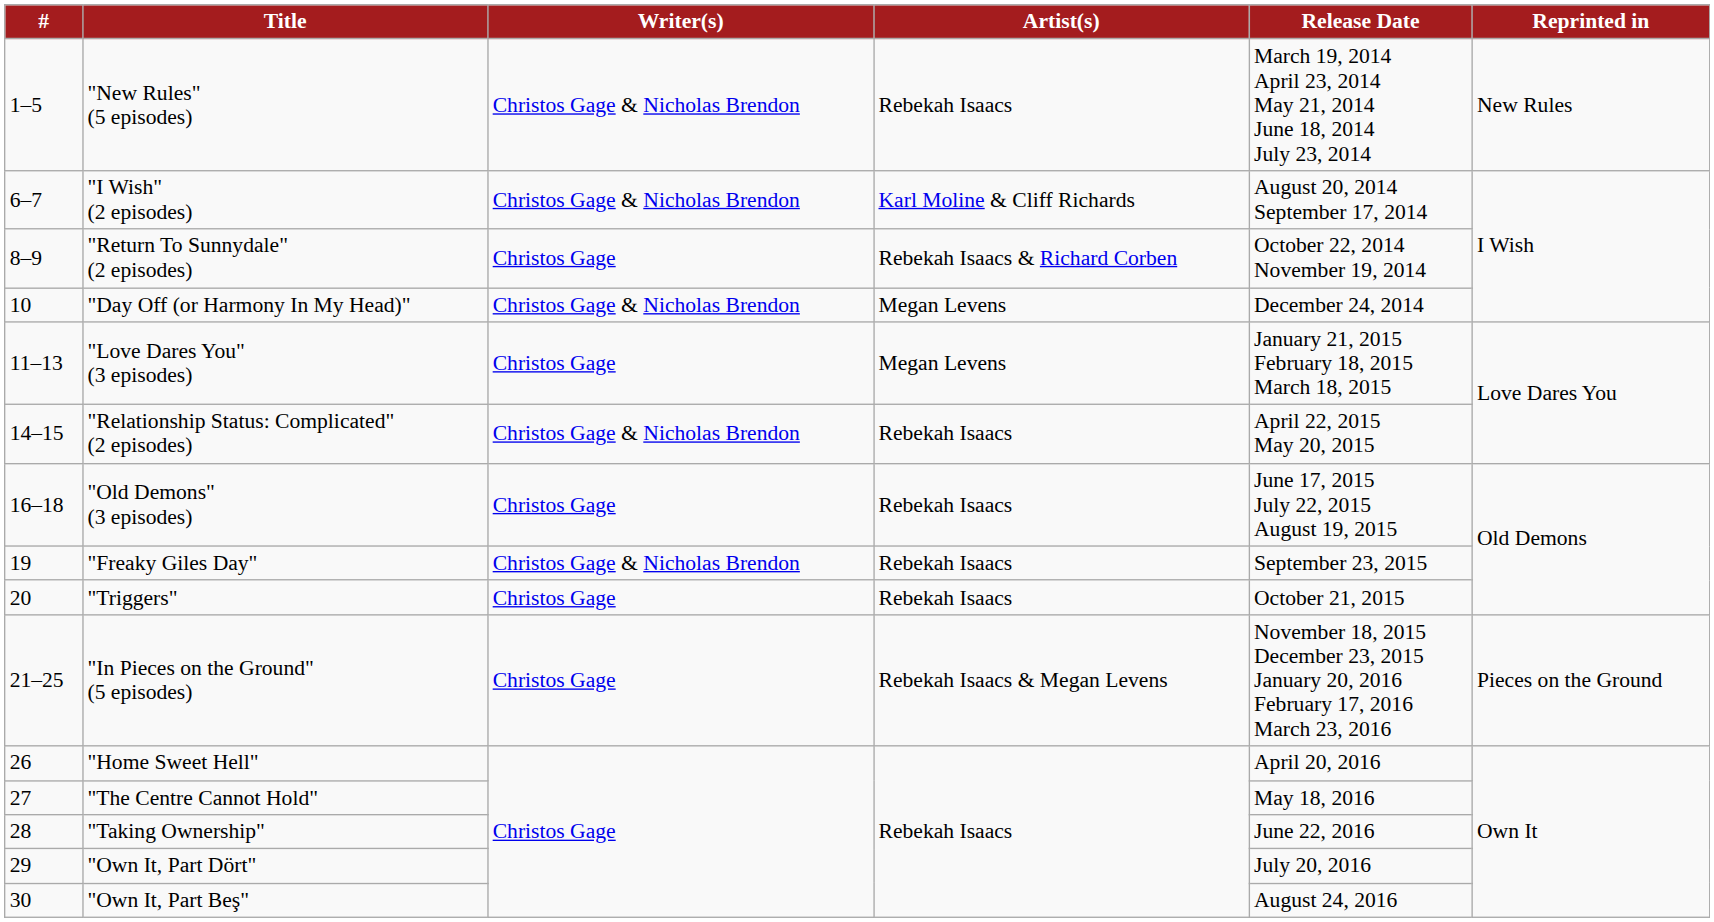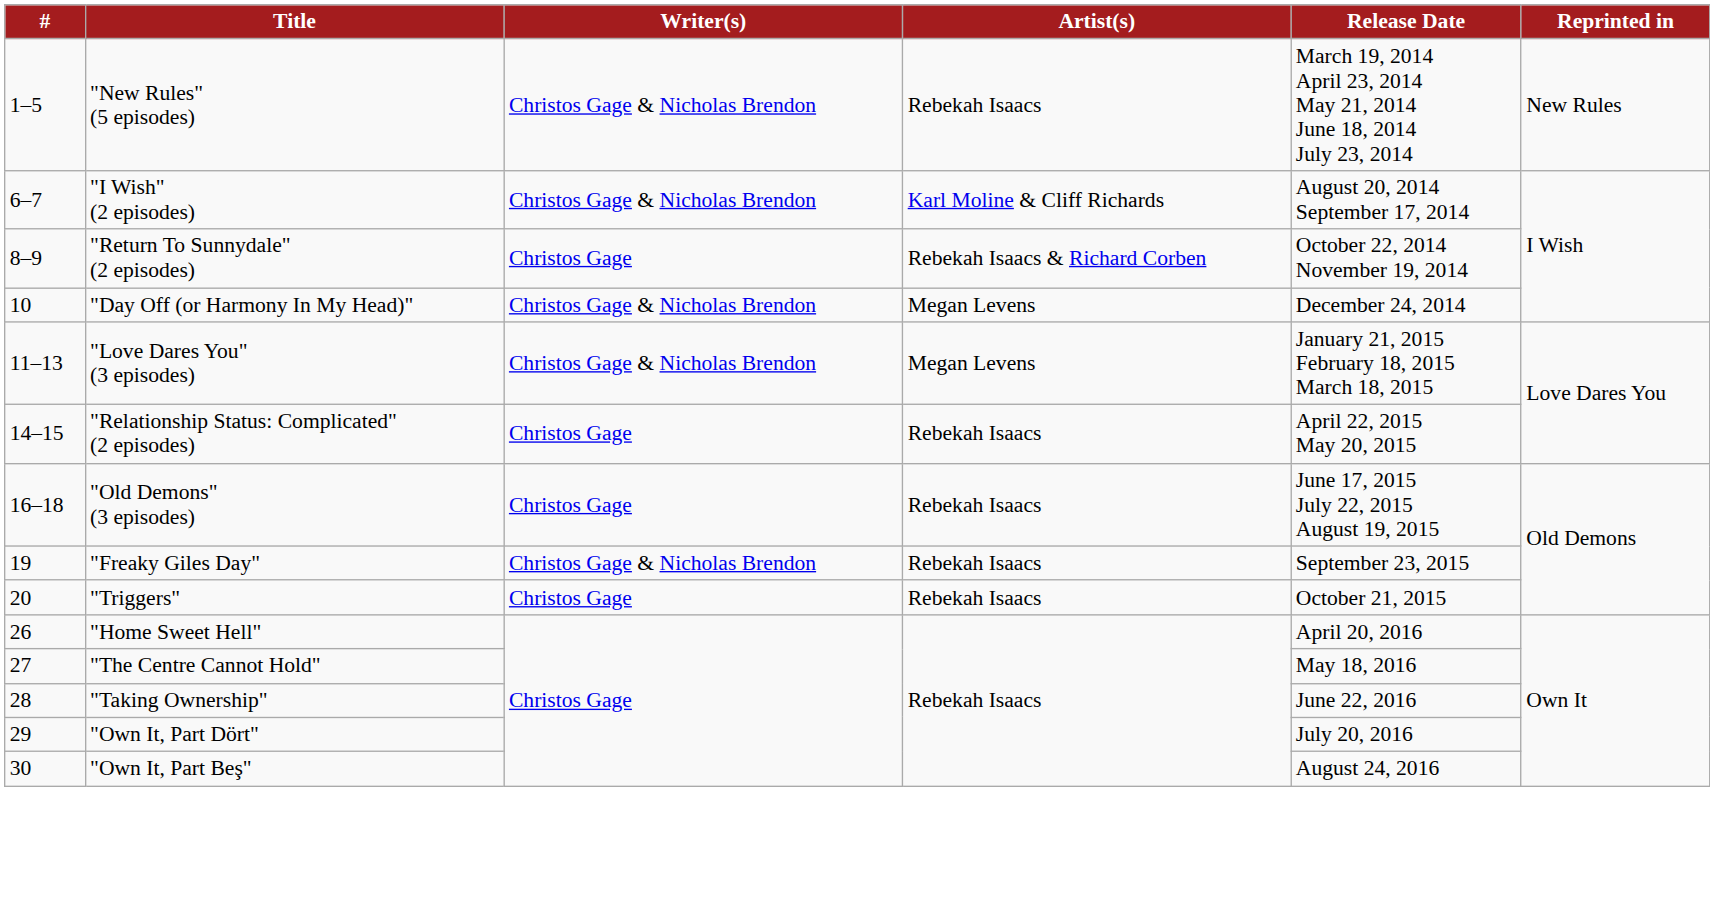"Love Dares You" (3 episodes) | Writer(s): Christos Gage -> Christos Gage & Nicholas Brendon
"Relationship Status: Complicated" (2 episodes) | Writer(s): Christos Gage & Nicholas Brendon -> Christos Gage
- row: 21–25 | "In Pieces on the Ground" (5 episodes) | Christos Gage | Rebekah Isaacs & Megan Levens | November 18, 2015 December 23, 2015 January 20, 2016 February 17, 2016 March 23, 2016 | Pieces on the Ground
